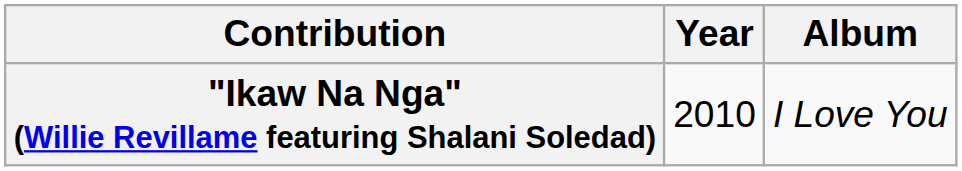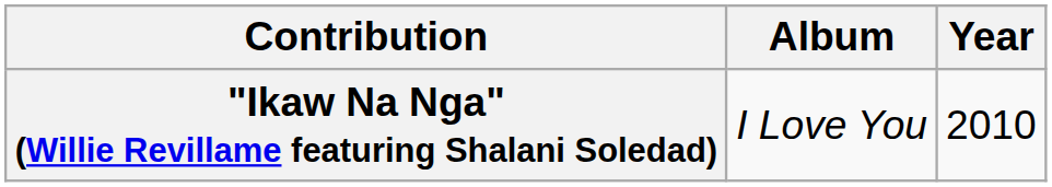columns swapped: Year <-> Album
